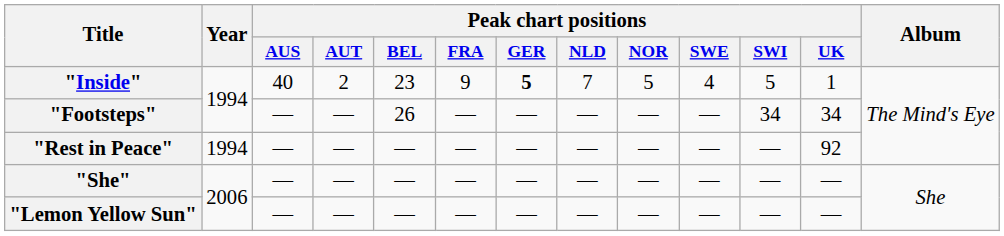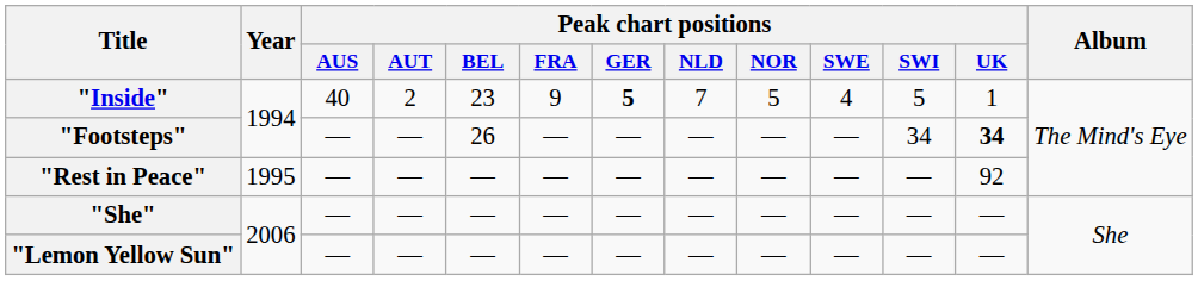"Footsteps" | Peak chart positions / UK: normal -> bold
"Rest in Peace" | Year: 1994 -> 1995
